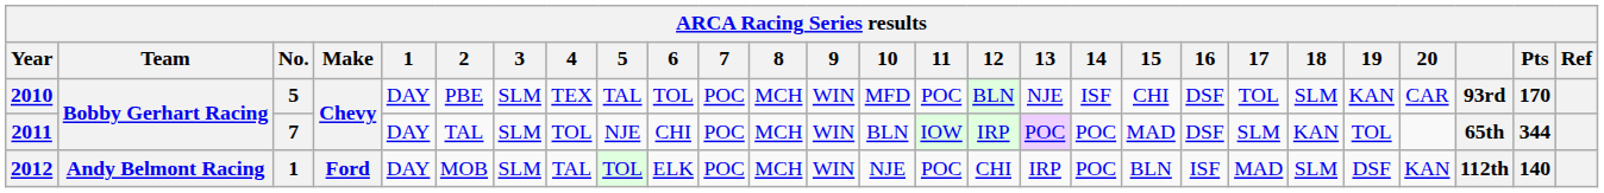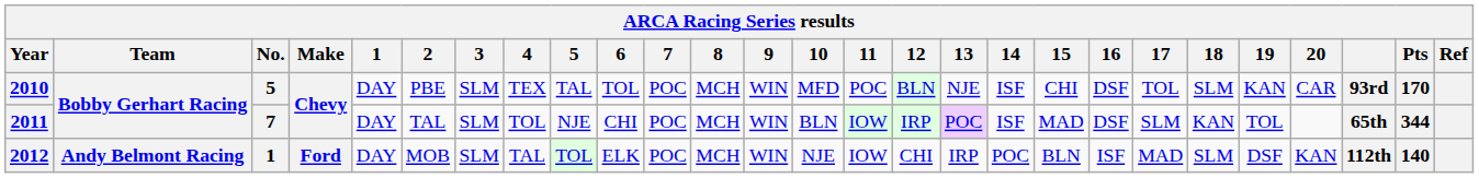2011 | 14: POC -> ISF
2012 | 11: POC -> IOW
